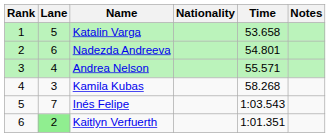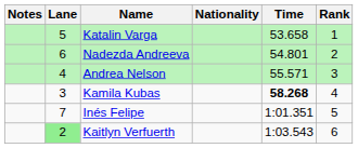columns swapped: Rank <-> Notes
Kamila Kubas | Time: normal -> bold
Inés Felipe | Time: 1:03.543 -> 1:01.351
Kaitlyn Verfuerth | Time: 1:01.351 -> 1:03.543
